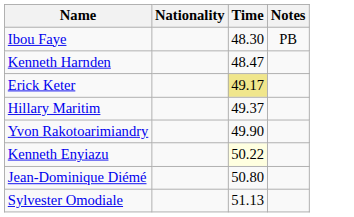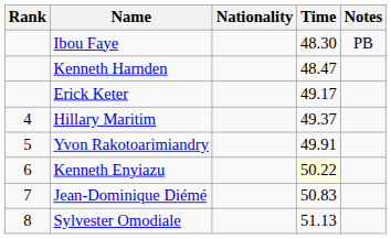+ column: Rank | 4 | 5 | 6 | 7 | 8
Erick Keter | Time: khaki background -> no background
Yvon Rakotoarimiandry | Time: 49.90 -> 49.91
Jean-Dominique Diémé | Time: 50.80 -> 50.83
